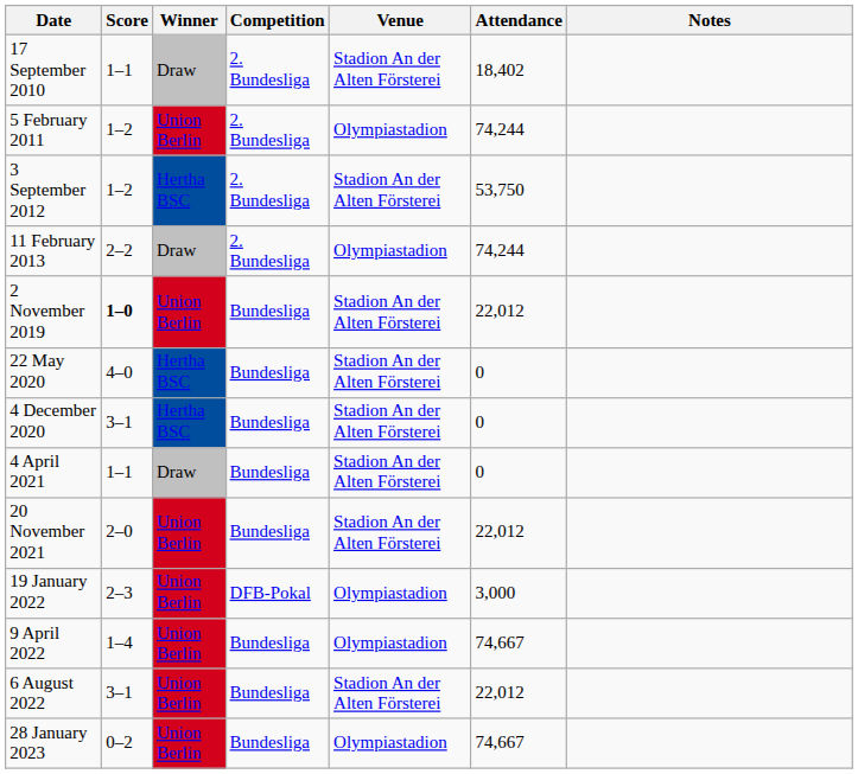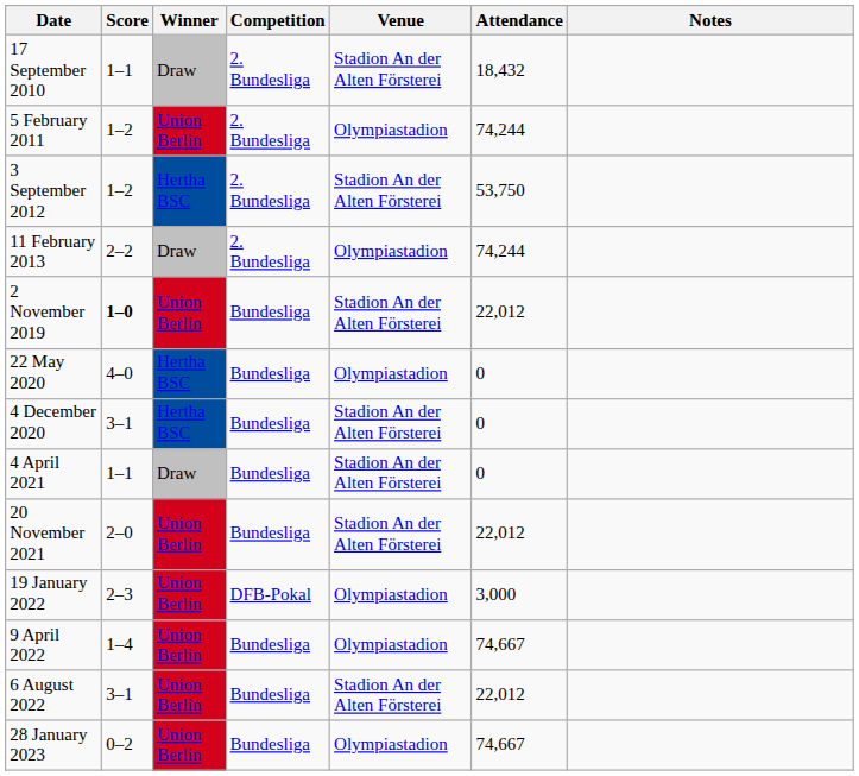17 September 2010 | Attendance: 18,402 -> 18,432
22 May 2020 | Venue: Stadion An der Alten Försterei -> Olympiastadion
